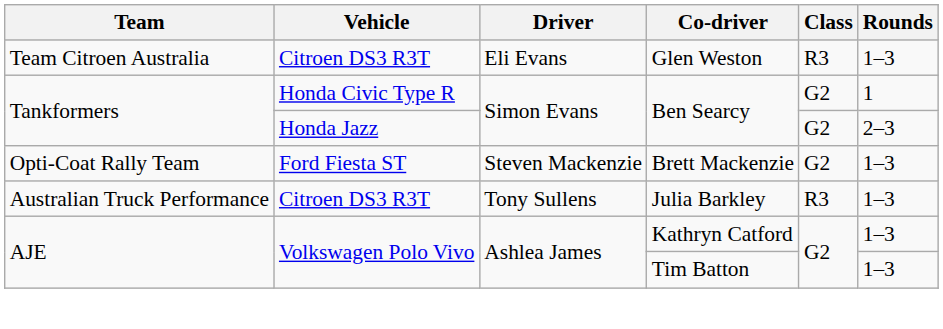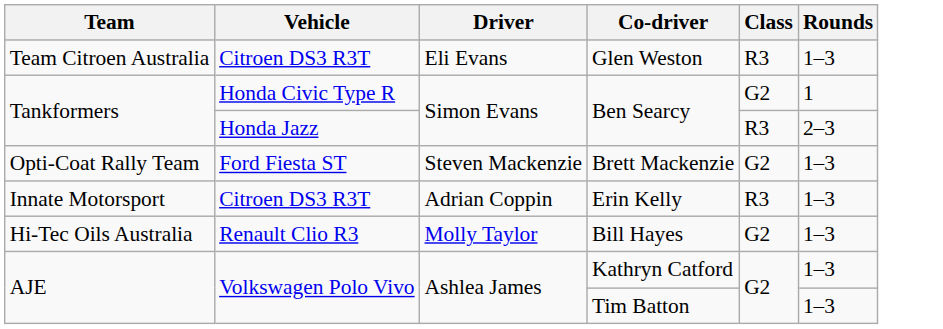Honda Jazz / Ben Searcy | Class: G2 -> R3
+ row: Innate Motorsport | Citroen DS3 R3T | Adrian Coppin | Erin Kelly | R3 | 1–3
- row: Australian Truck Performance | Citroen DS3 R3T | Tony Sullens | Julia Barkley | R3 | 1–3
+ row: Hi-Tec Oils Australia | Renault Clio R3 | Molly Taylor | Bill Hayes | G2 | 1–3
